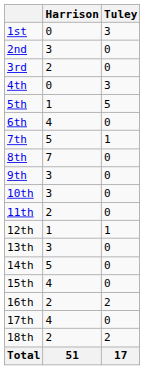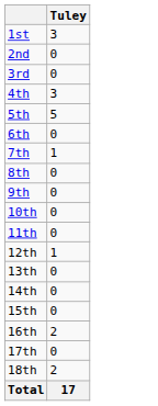- column: Harrison | 0 | 3 | 2 | 0 | 1 | 4 | 5 | 7 | 3 | 3 | 2 | 1 | 3 | 5 | 4 | 2 | 4 | 2 | 51
